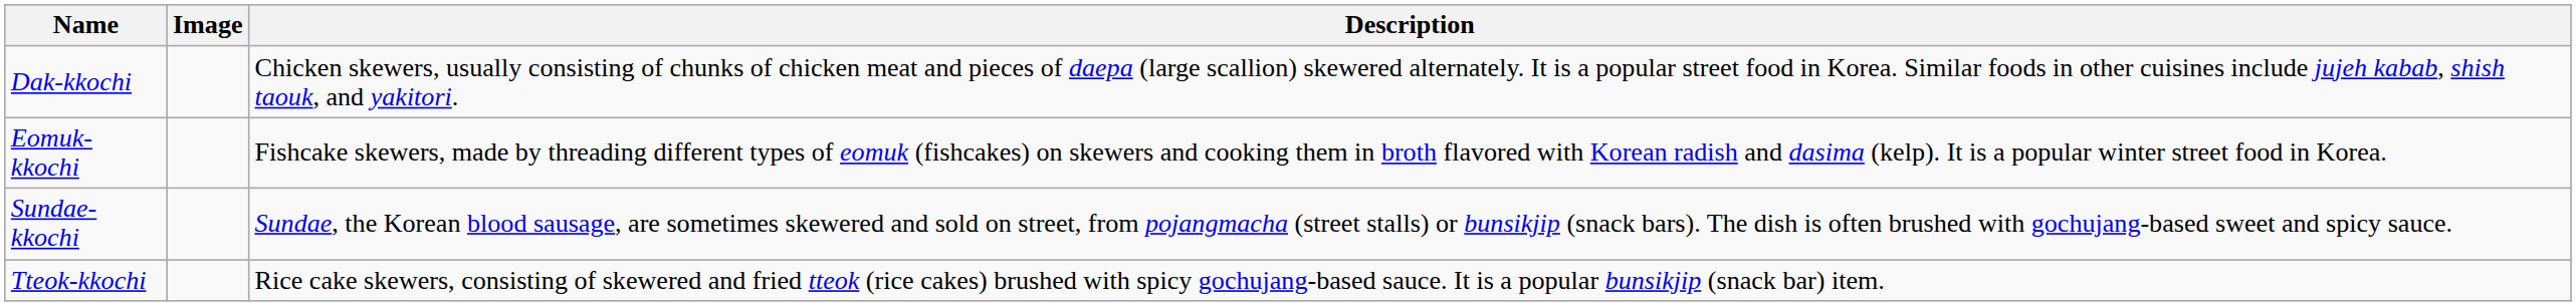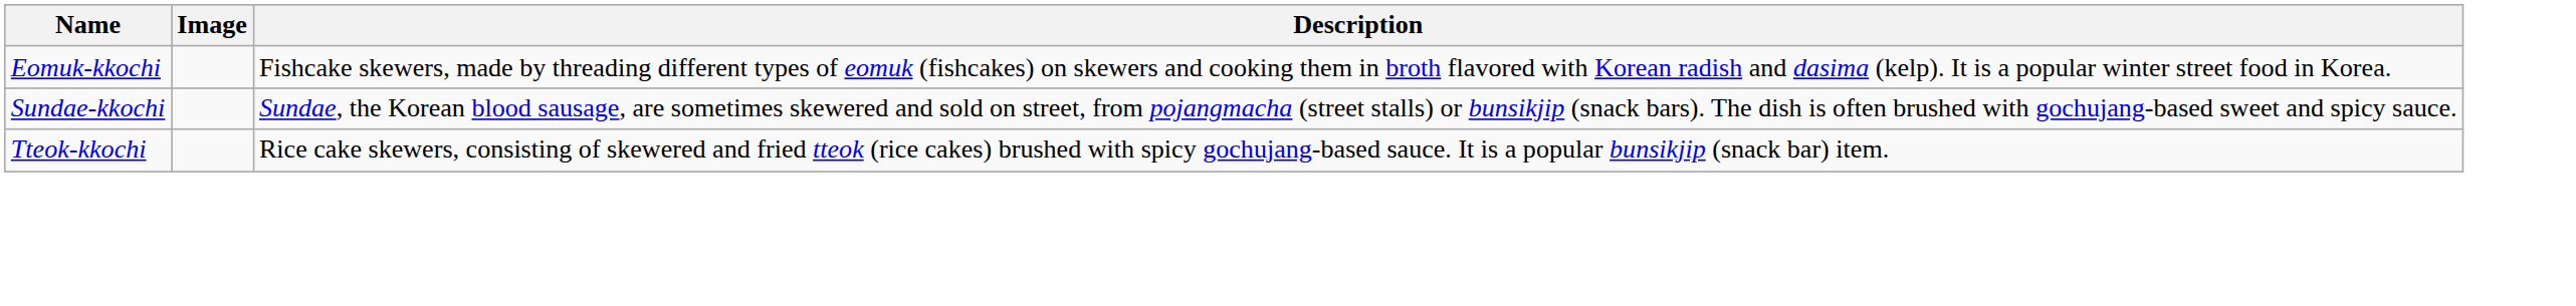- row: Dak-kkochi | Chicken skewers, usually consisting of chunks of chicken meat and pieces of daepa (large scallion) skewered alternately. It is a popular street food in Korea. Similar foods in other cuisines include jujeh kabab, shish taouk, and yakitori.
